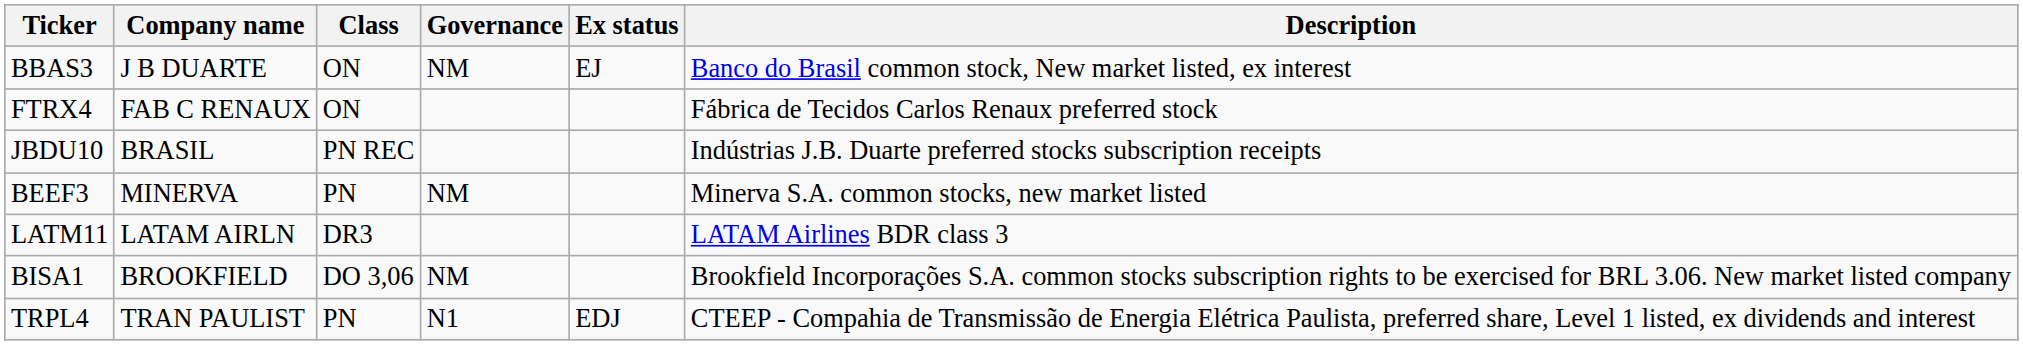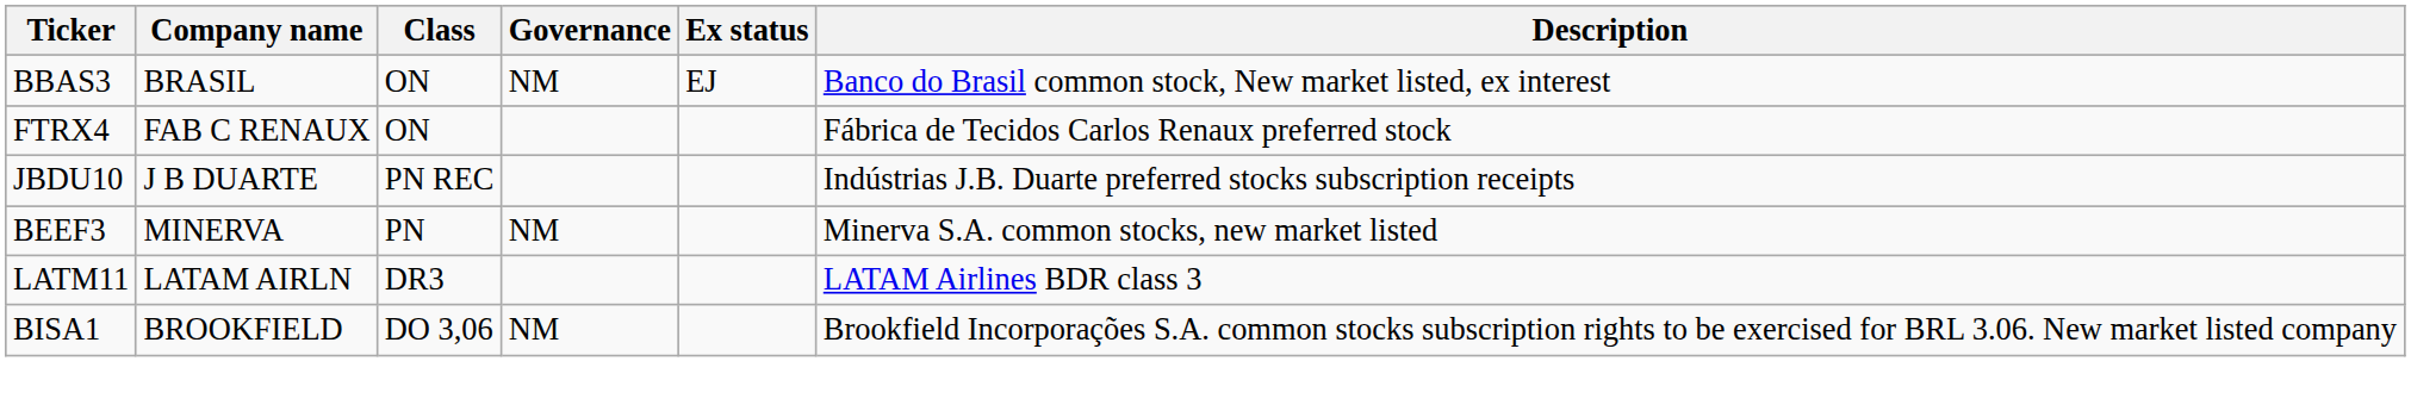BBAS3 | Company name: J B DUARTE -> BRASIL
JBDU10 | Company name: BRASIL -> J B DUARTE
- row: TRPL4 | TRAN PAULIST | PN | N1 | EDJ | CTEEP - Compahia de Transmissão de Energia Elétrica Paulista, preferred share, Level 1 listed, ex dividends and interest
